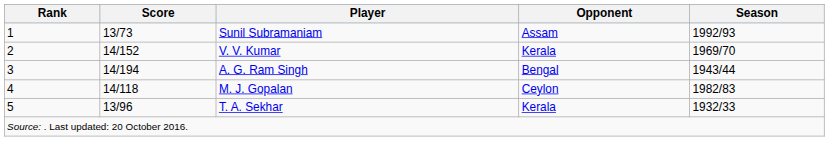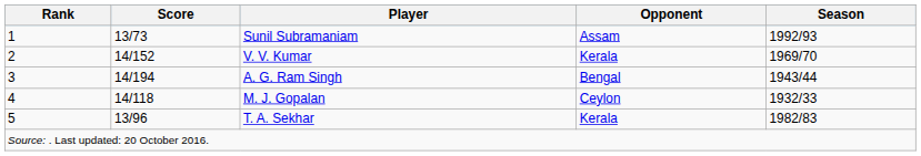M. J. Gopalan | Season: 1982/83 -> 1932/33
T. A. Sekhar | Season: 1932/33 -> 1982/83
